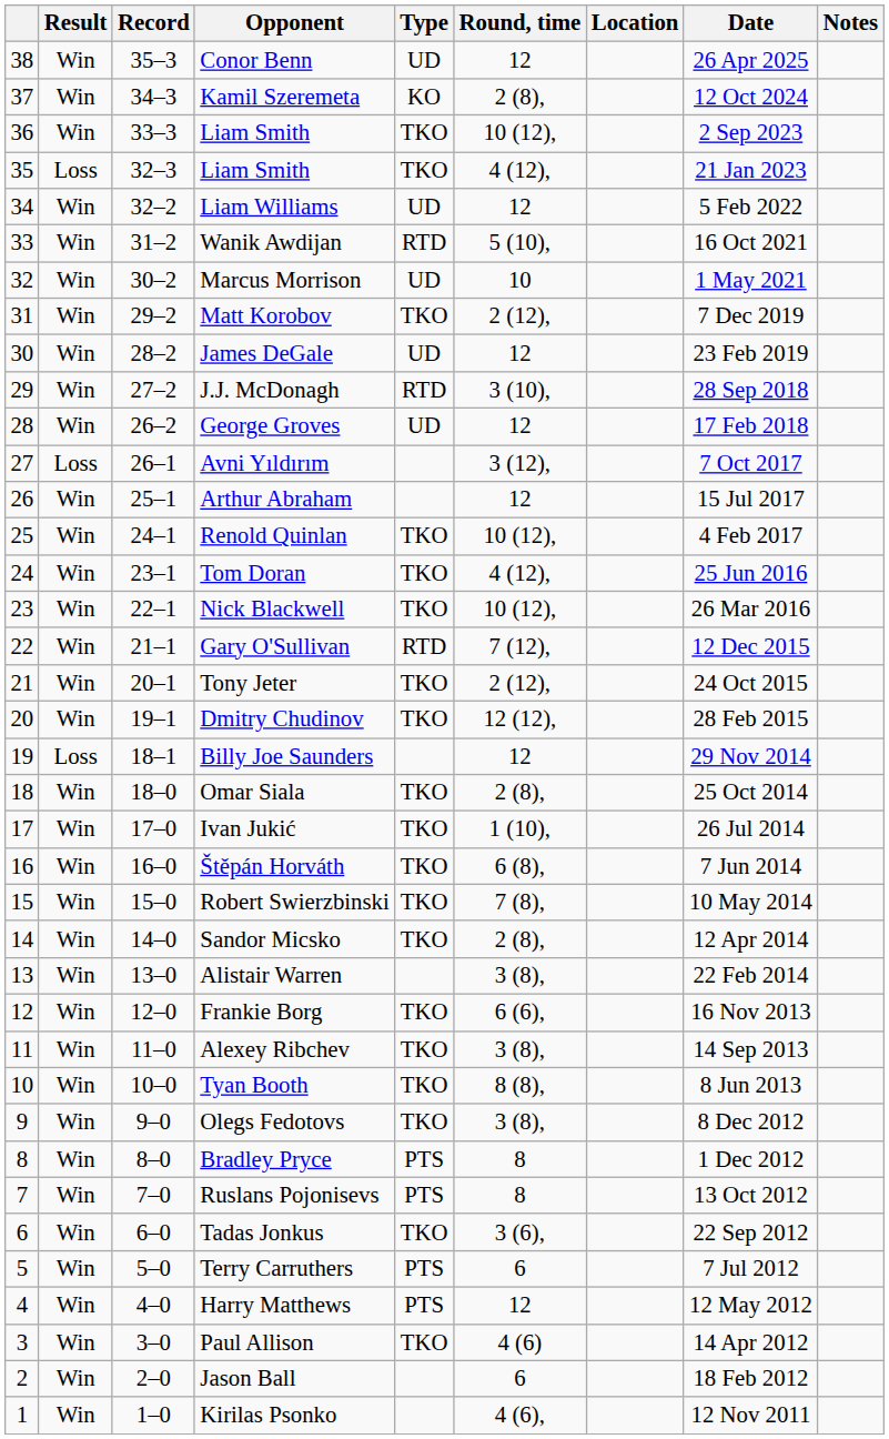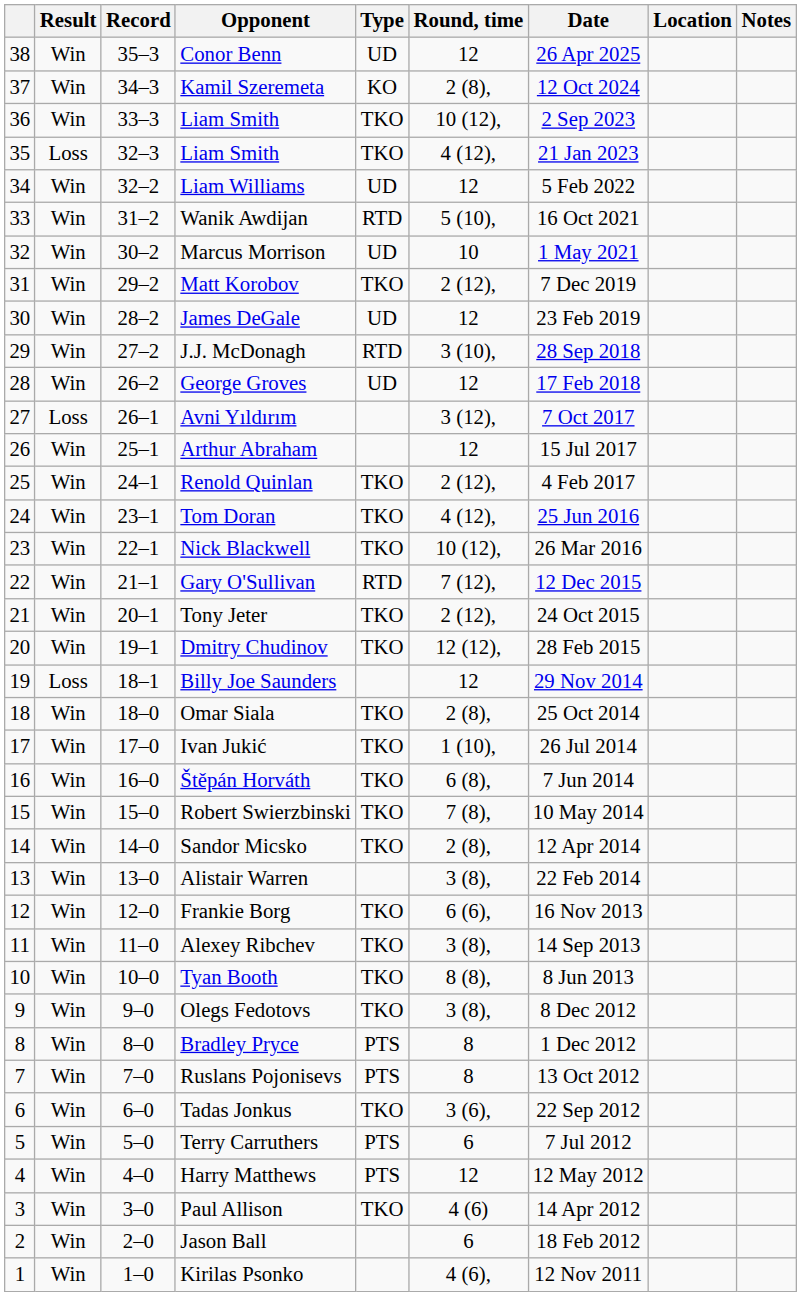columns swapped: Date <-> Location
Renold Quinlan | Round, time: 10 (12), -> 2 (12),
